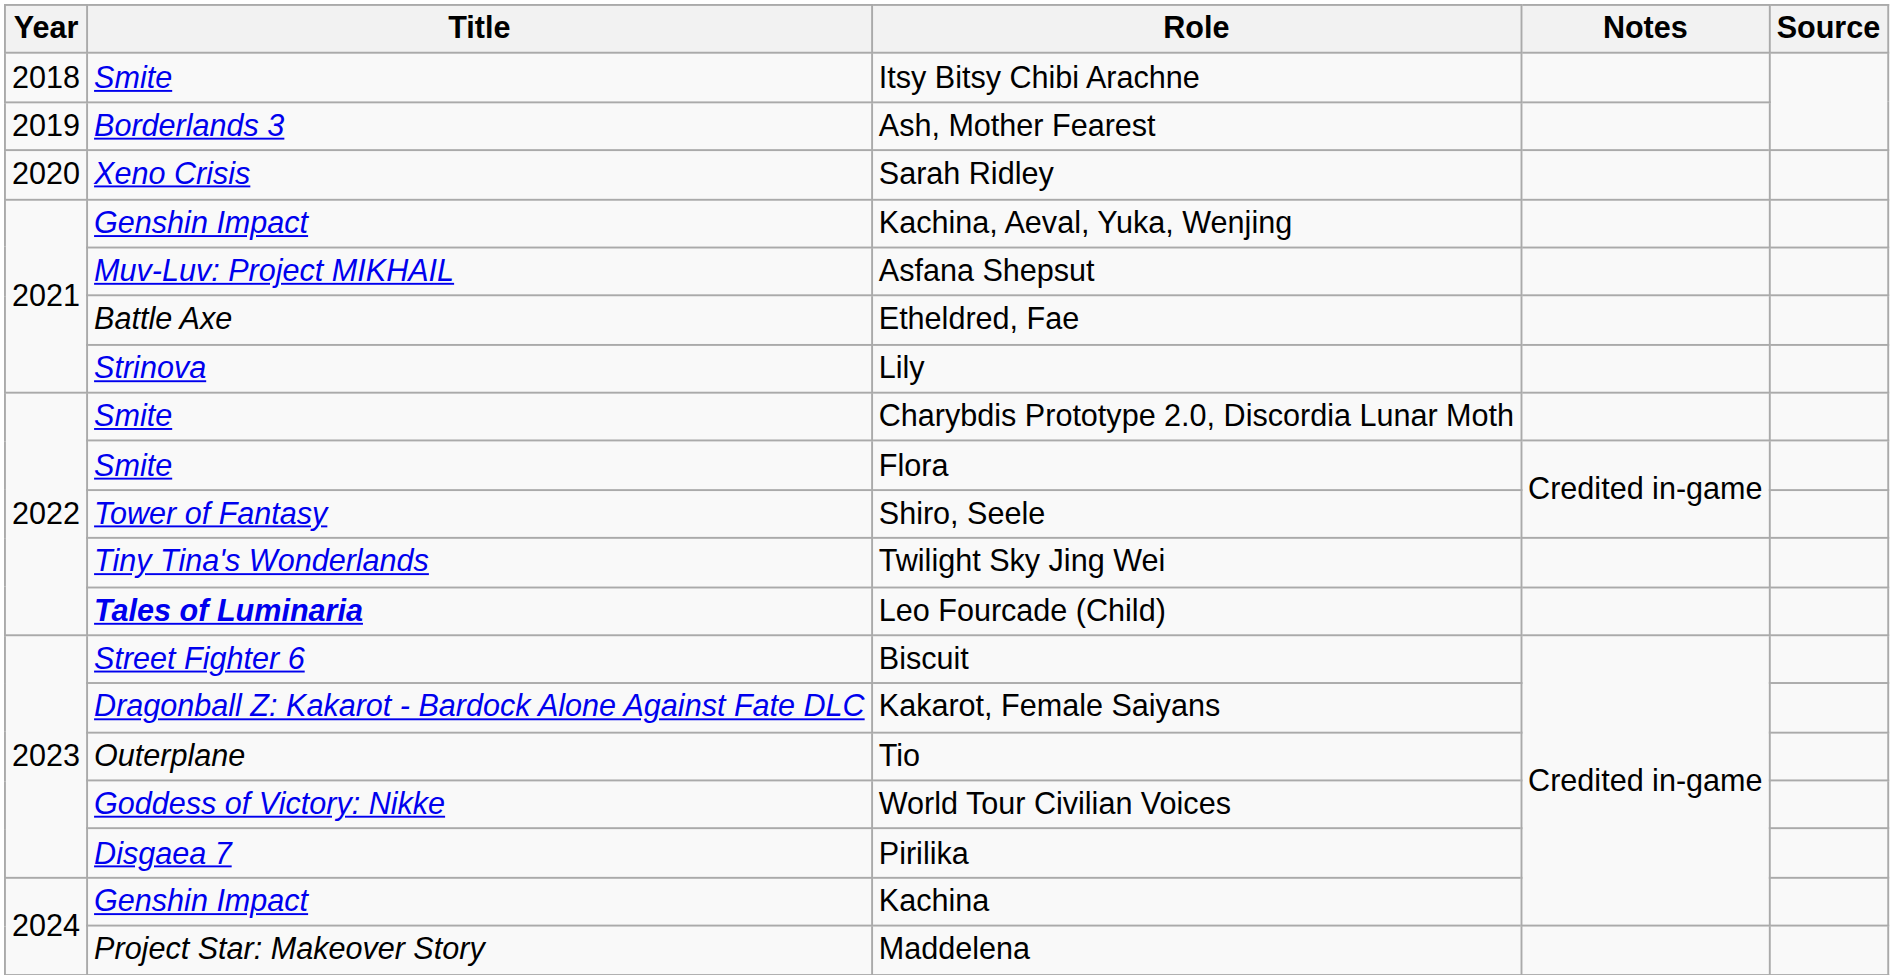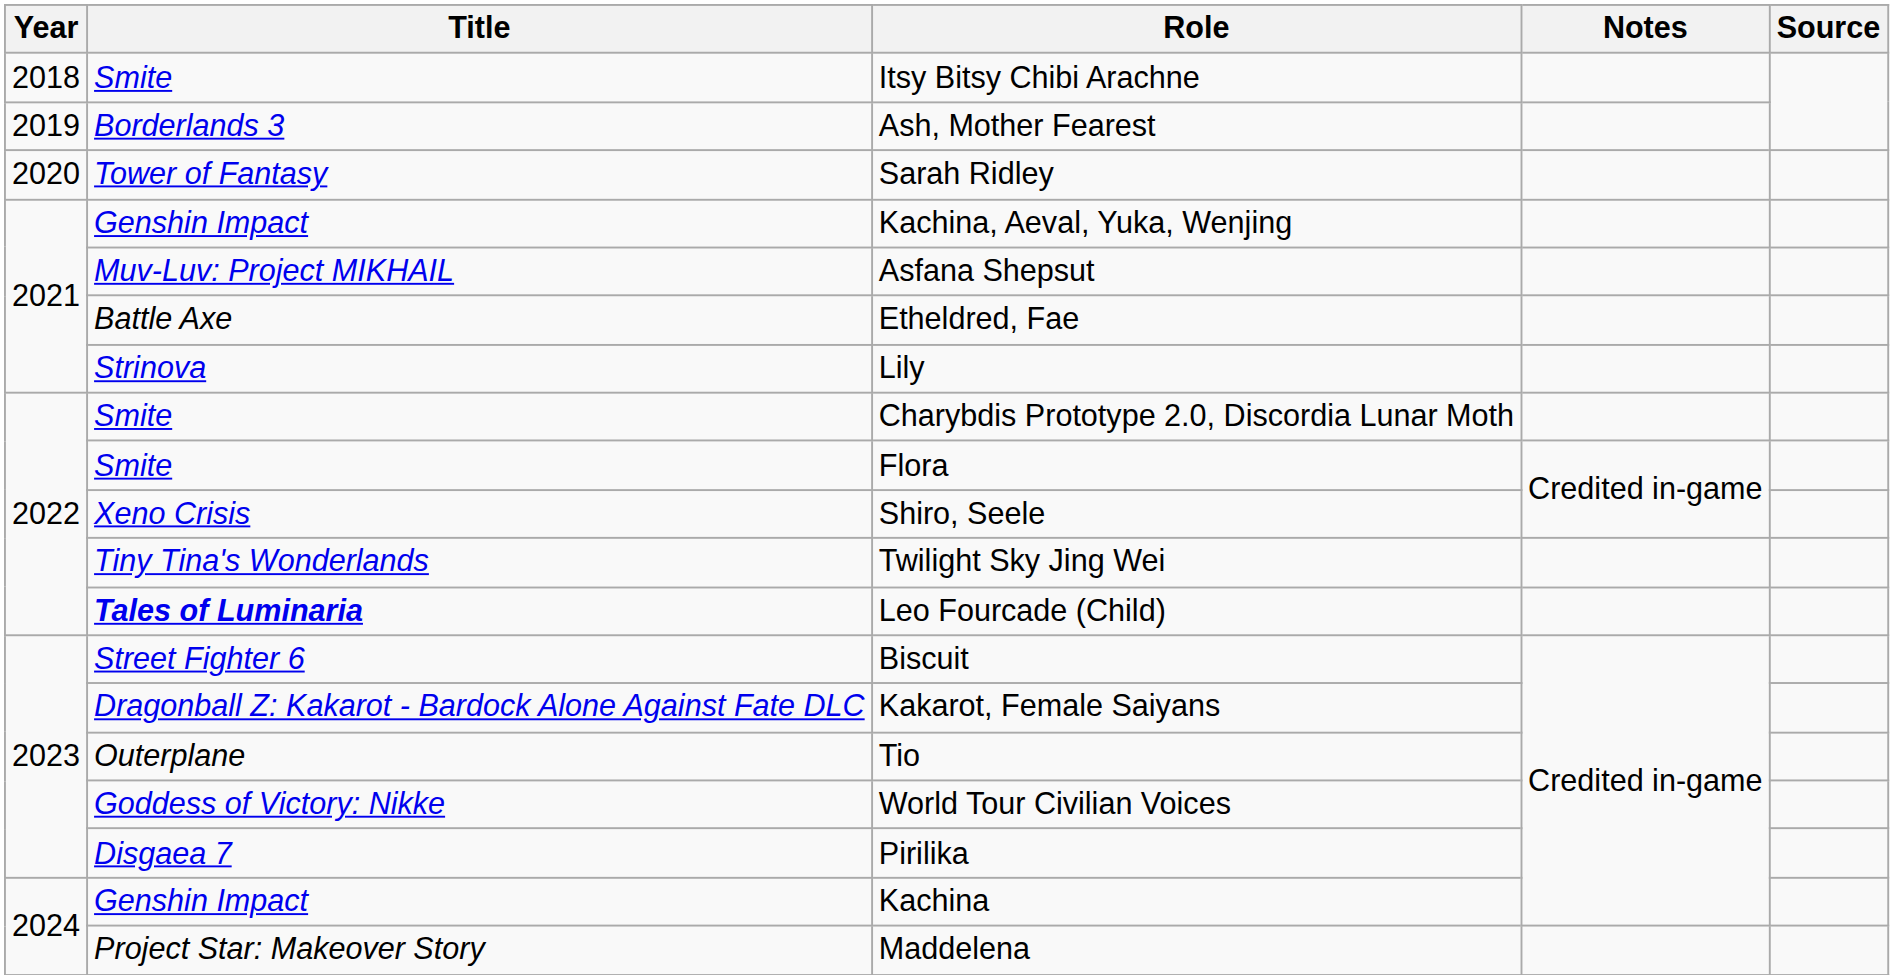Sarah Ridley | Title: Xeno Crisis -> Tower of Fantasy
Shiro, Seele | Title: Tower of Fantasy -> Xeno Crisis
